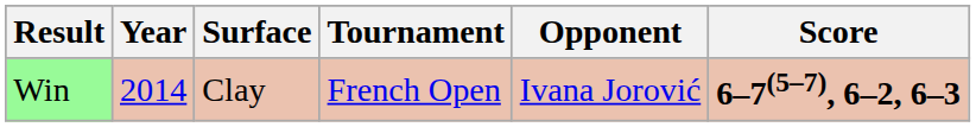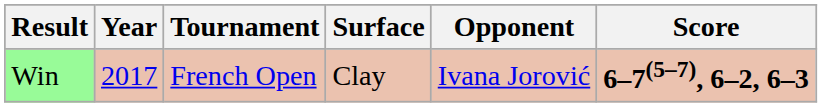columns swapped: Tournament <-> Surface
Win | Year: 2014 -> 2017
